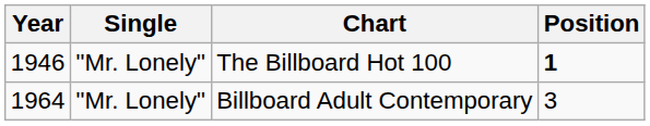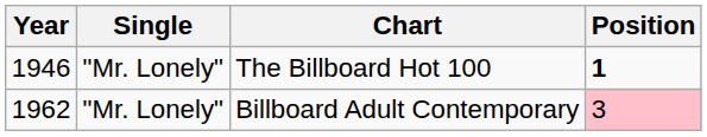Billboard Adult Contemporary | Year: 1964 -> 1962
Billboard Adult Contemporary | Position: no background -> pink background
